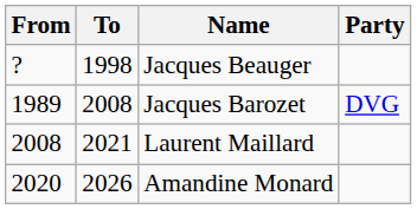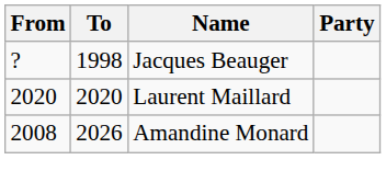- row: 1989 | 2008 | Jacques Barozet | DVG
Laurent Maillard | From: 2008 -> 2020
Laurent Maillard | To: 2021 -> 2020
Amandine Monard | From: 2020 -> 2008
